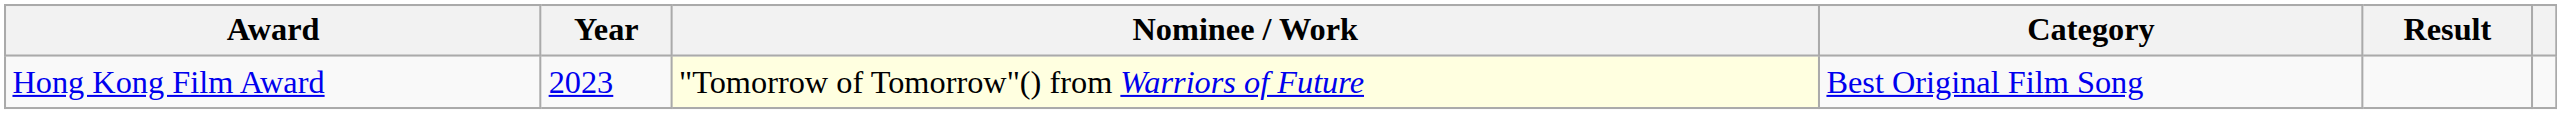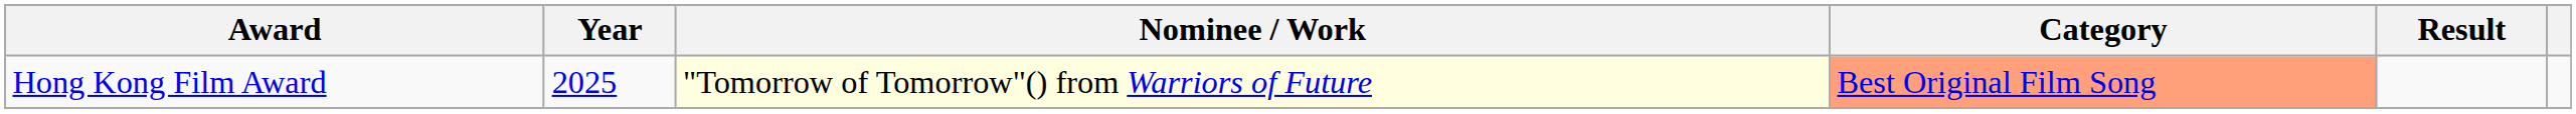Hong Kong Film Award | Year: 2023 -> 2025
Hong Kong Film Award | Category: no background -> lightsalmon background
